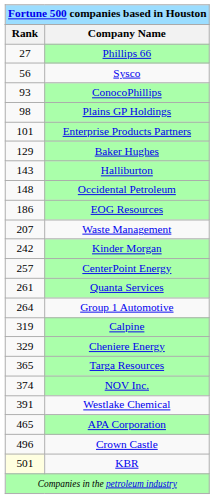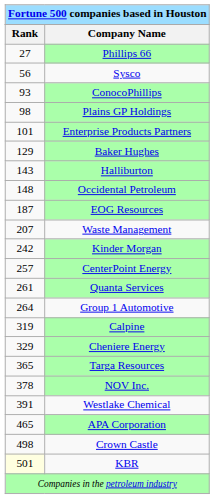EOG Resources | column 1: 186 -> 187
NOV Inc. | column 1: 374 -> 378
Crown Castle | column 1: 496 -> 498
